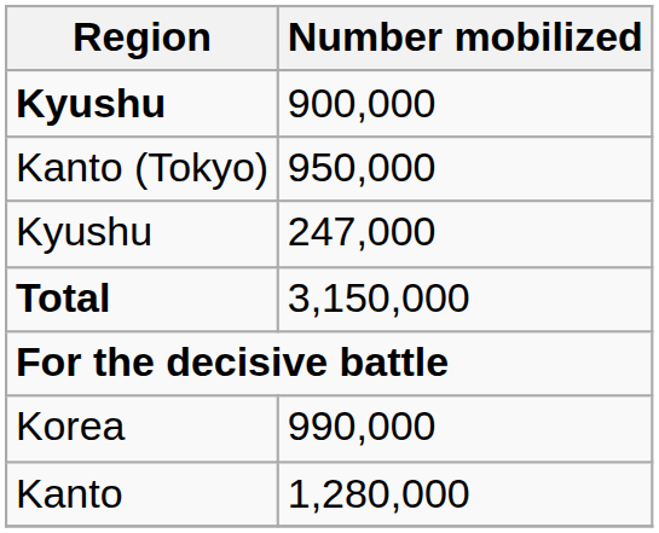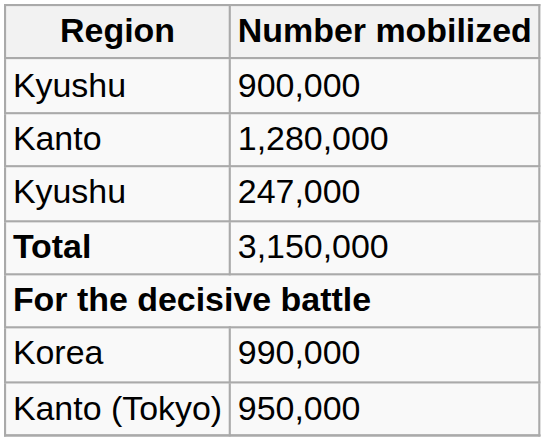900,000 | Region: bold -> normal
rows swapped: 950,000 <-> 1,280,000
